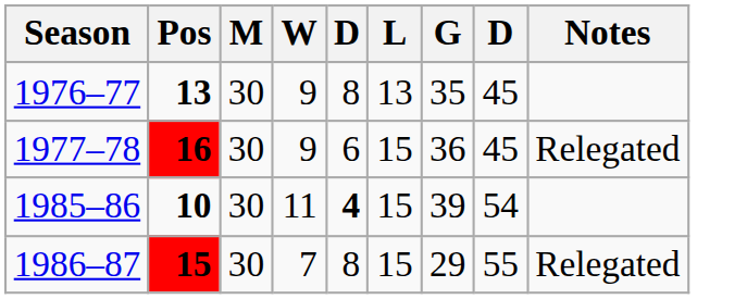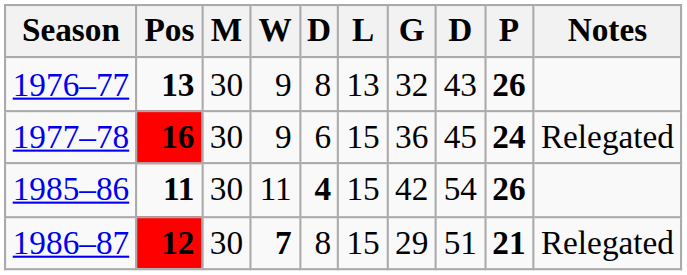+ column: P | 26 | 24 | 26 | 21
1976–77 | G: 35 -> 32
1976–77 | column 8: 45 -> 43
1985–86 | Pos: 10 -> 11
1985–86 | G: 39 -> 42
1986–87 | Pos: 15 -> 12
1986–87 | W: normal -> bold
1986–87 | column 8: 55 -> 51
